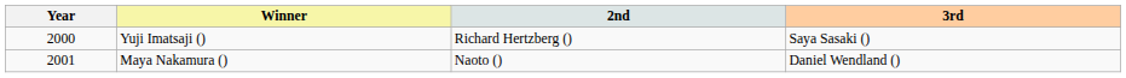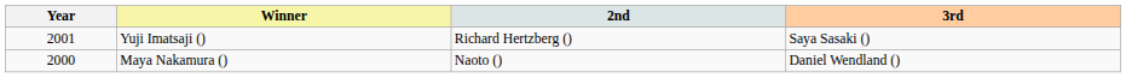Yuji Imatsaji () | Year: 2000 -> 2001
Maya Nakamura () | Year: 2001 -> 2000
